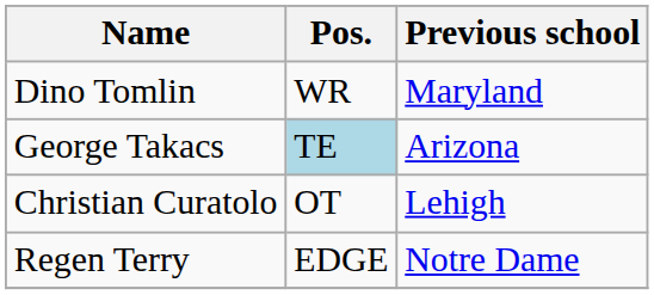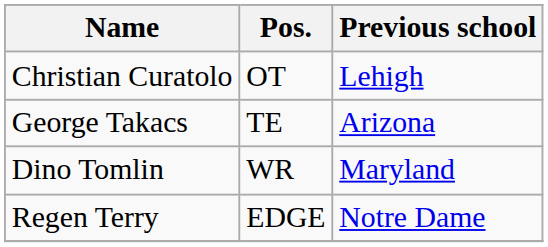rows swapped: Christian Curatolo <-> Dino Tomlin
George Takacs | Pos.: lightblue background -> no background
